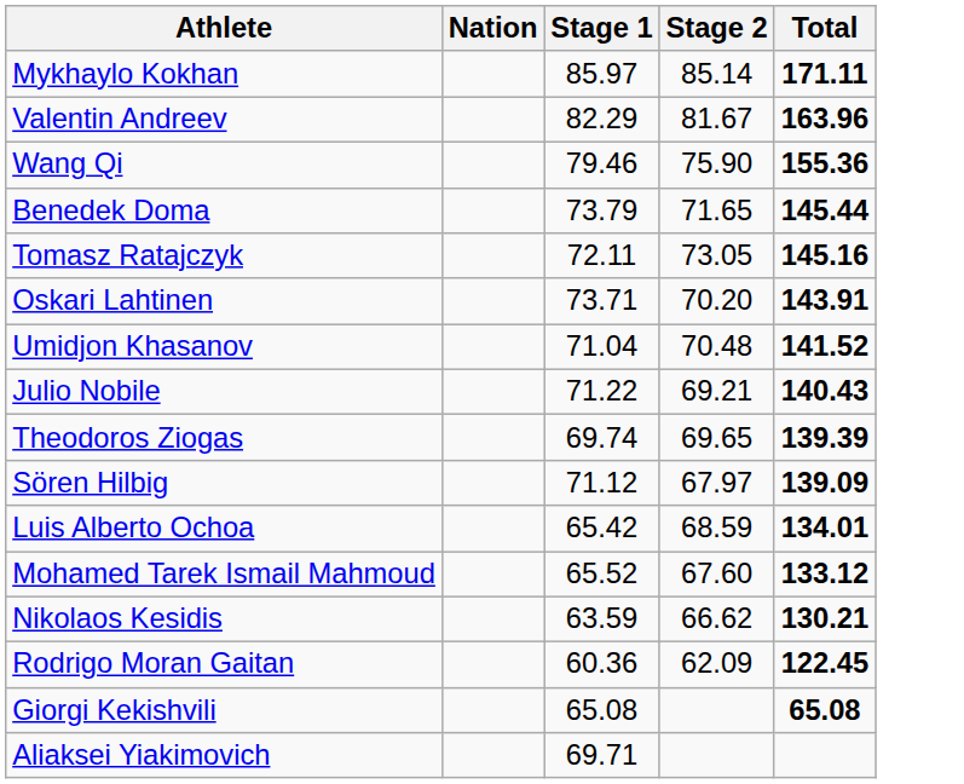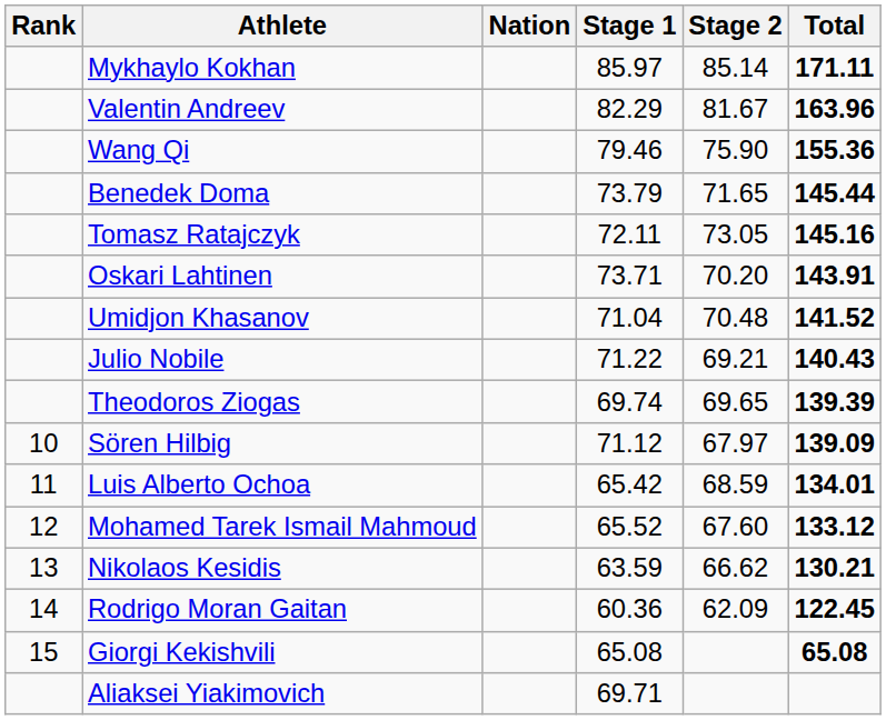+ column: Rank | 10 | 11 | 12 | 13 | 14 | 15
